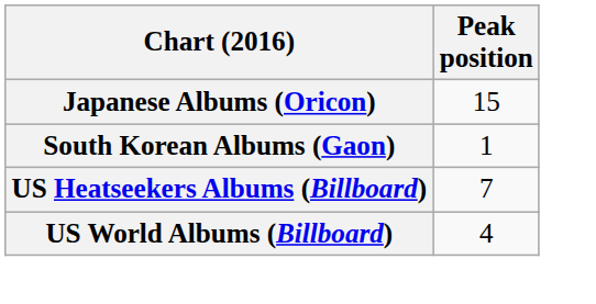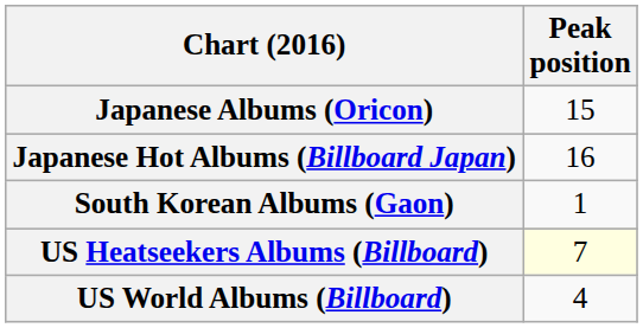+ row: Japanese Hot Albums (Billboard Japan) | 16
US Heatseekers Albums (Billboard) | Peak position: no background -> lightyellow background
